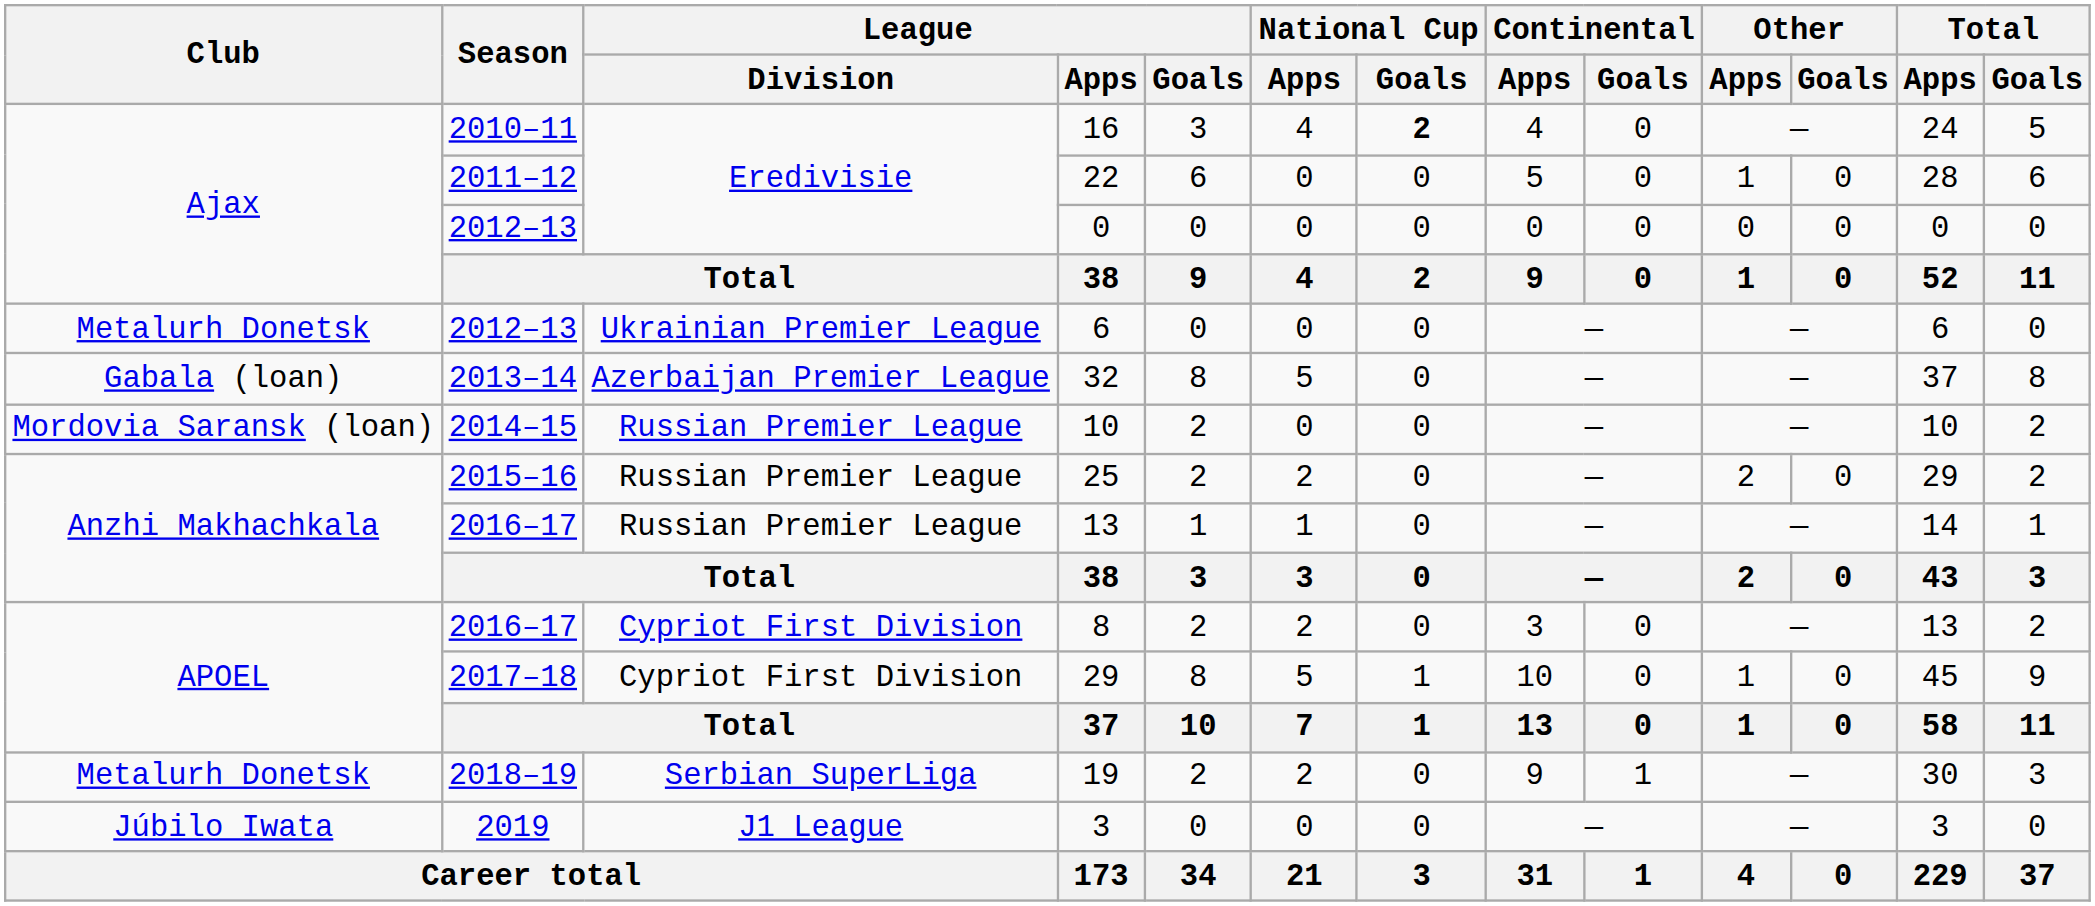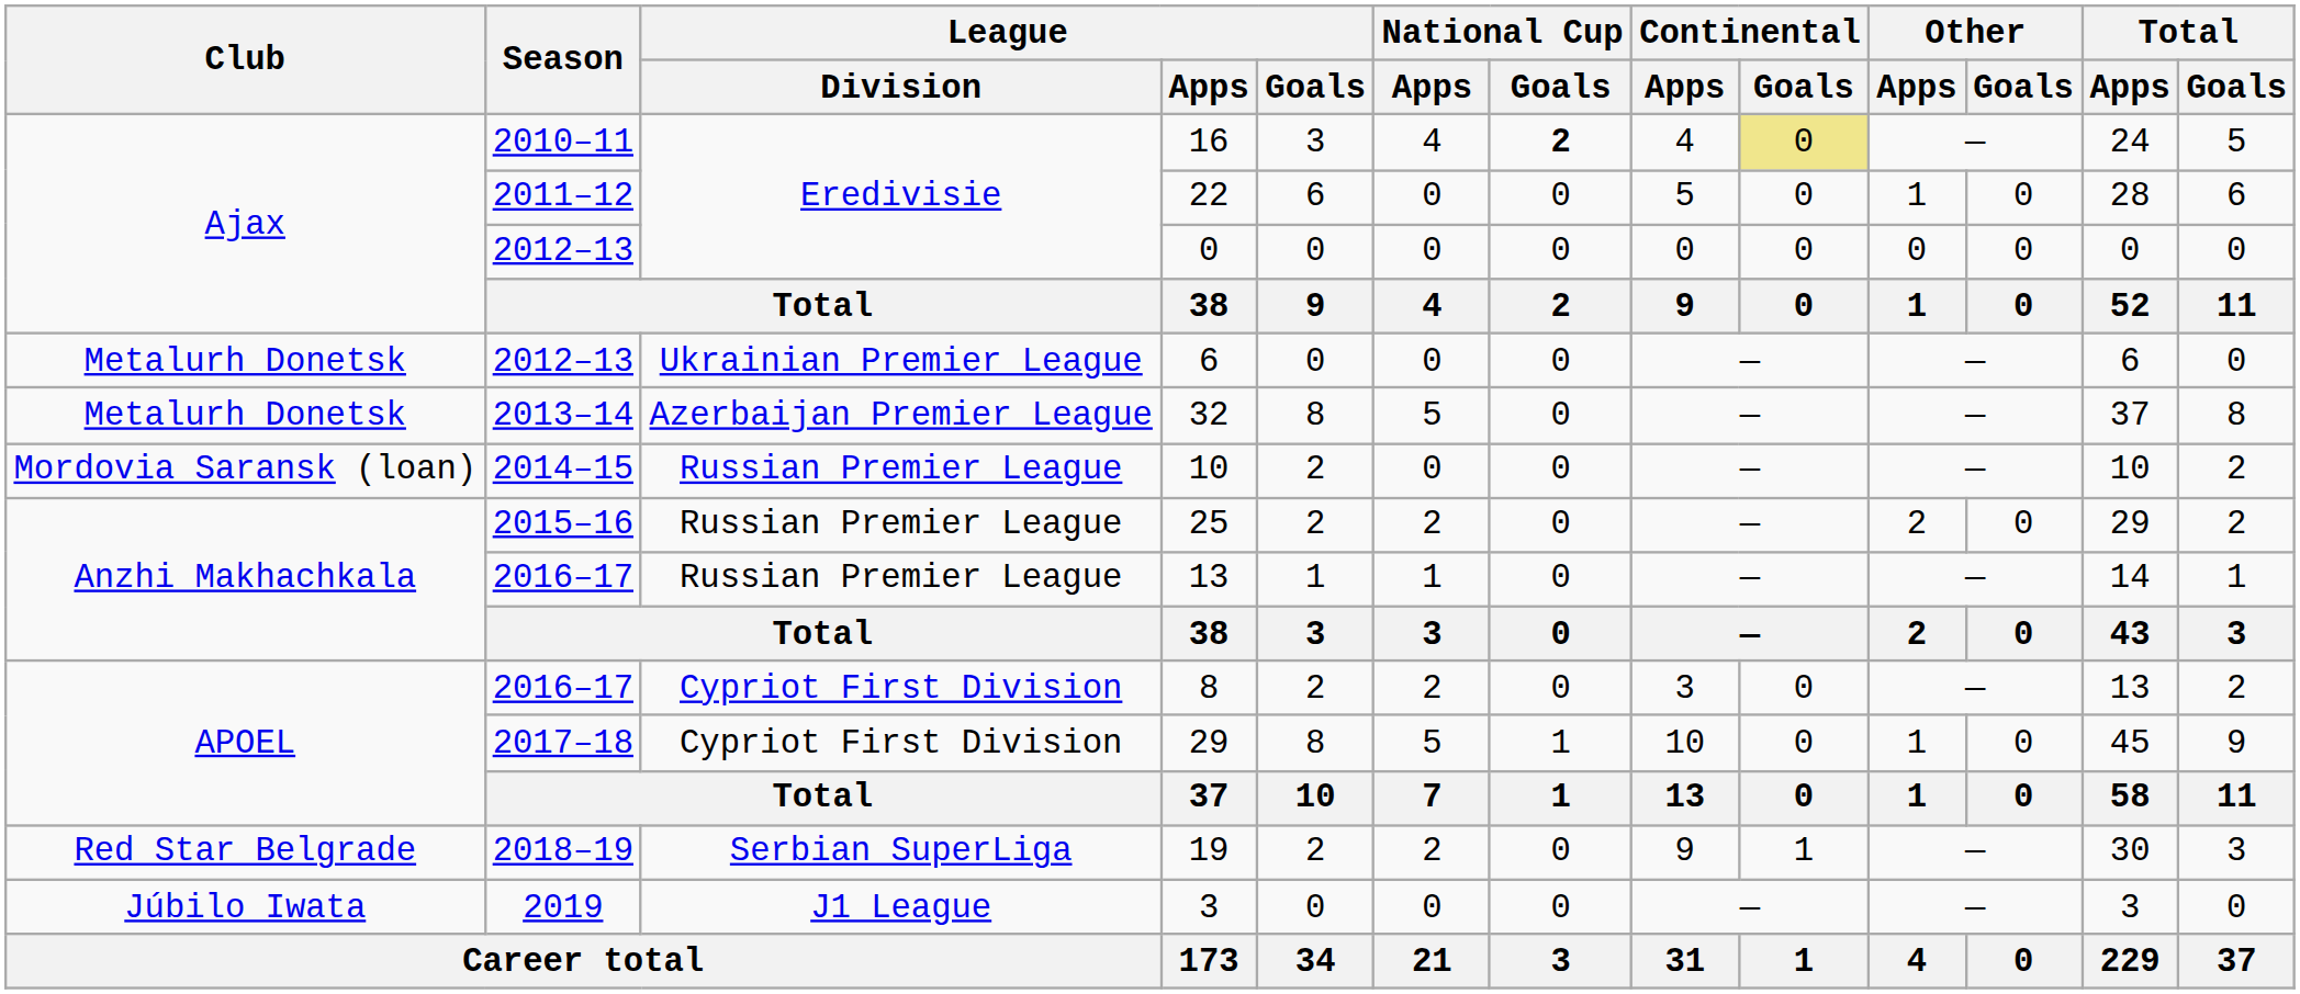16 | Continental / Goals: no background -> khaki background
32 | Club: Gabala (loan) -> Metalurh Donetsk
19 | Club: Metalurh Donetsk -> Red Star Belgrade
